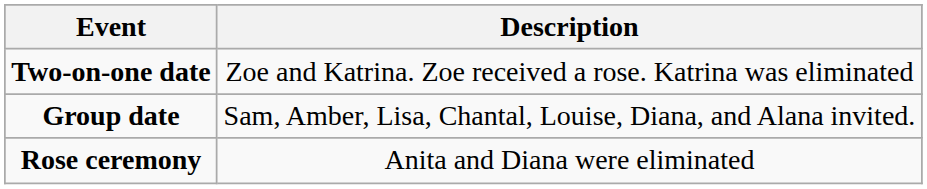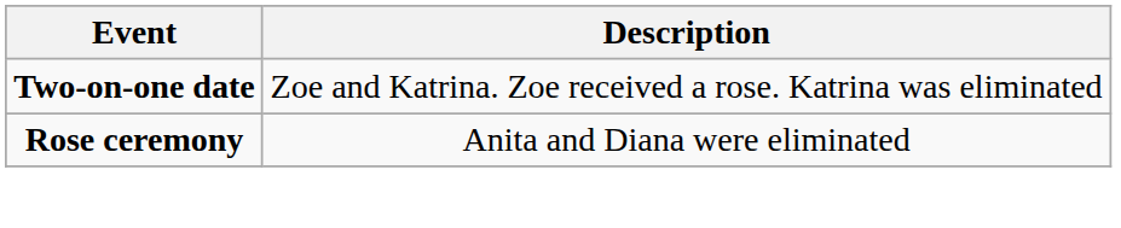- row: Group date | Sam, Amber, Lisa, Chantal, Louise, Diana, and Alana invited.
